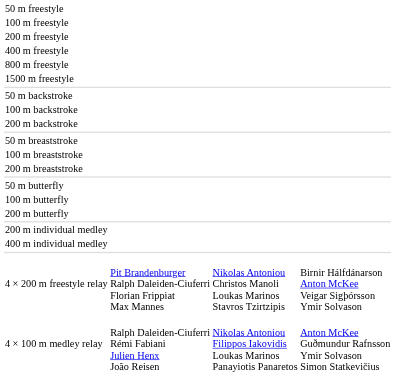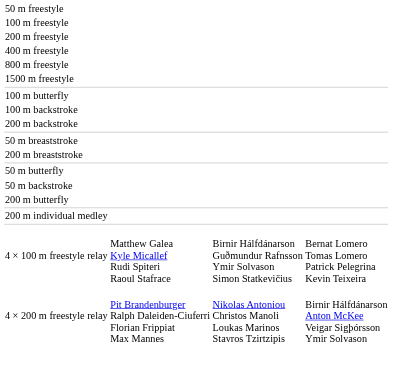rows swapped: 50 m backstroke <-> 100 m butterfly
- row: 100 m breaststroke
- row: 400 m individual medley
+ row: 4 × 100 m freestyle relay | Matthew Galea Kyle Micallef Rudi Spiteri Raoul Stafrace | Birnir Hálfdánarson Guðmundur Rafnsson Ymir Solvason Simon Statkevičius | Bernat Lomero Tomas Lomero Patrick Pelegrina Kevin Teixeira
- row: 4 × 100 m medley relay | Ralph Daleiden-Ciuferri Rémi Fabiani Julien Henx João Reisen | Nikolas Antoniou Filippos Iakovidis Loukas Marinos Panayiotis Panaretos | Anton McKee Guðmundur Rafnsson Ymir Solvason Simon Statkevičius
